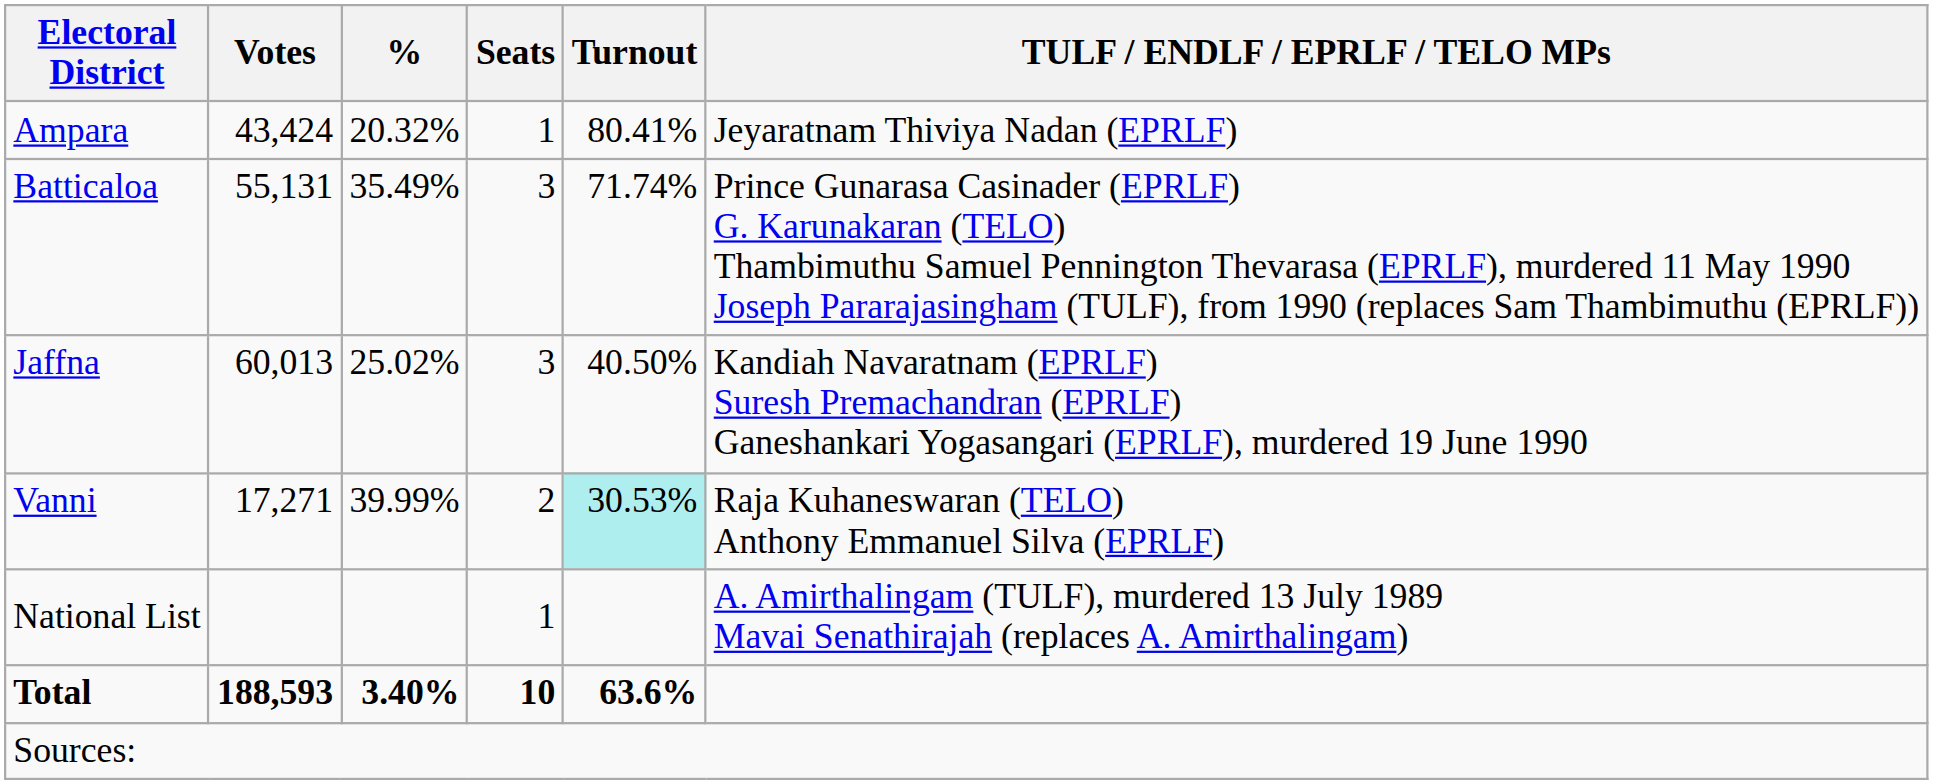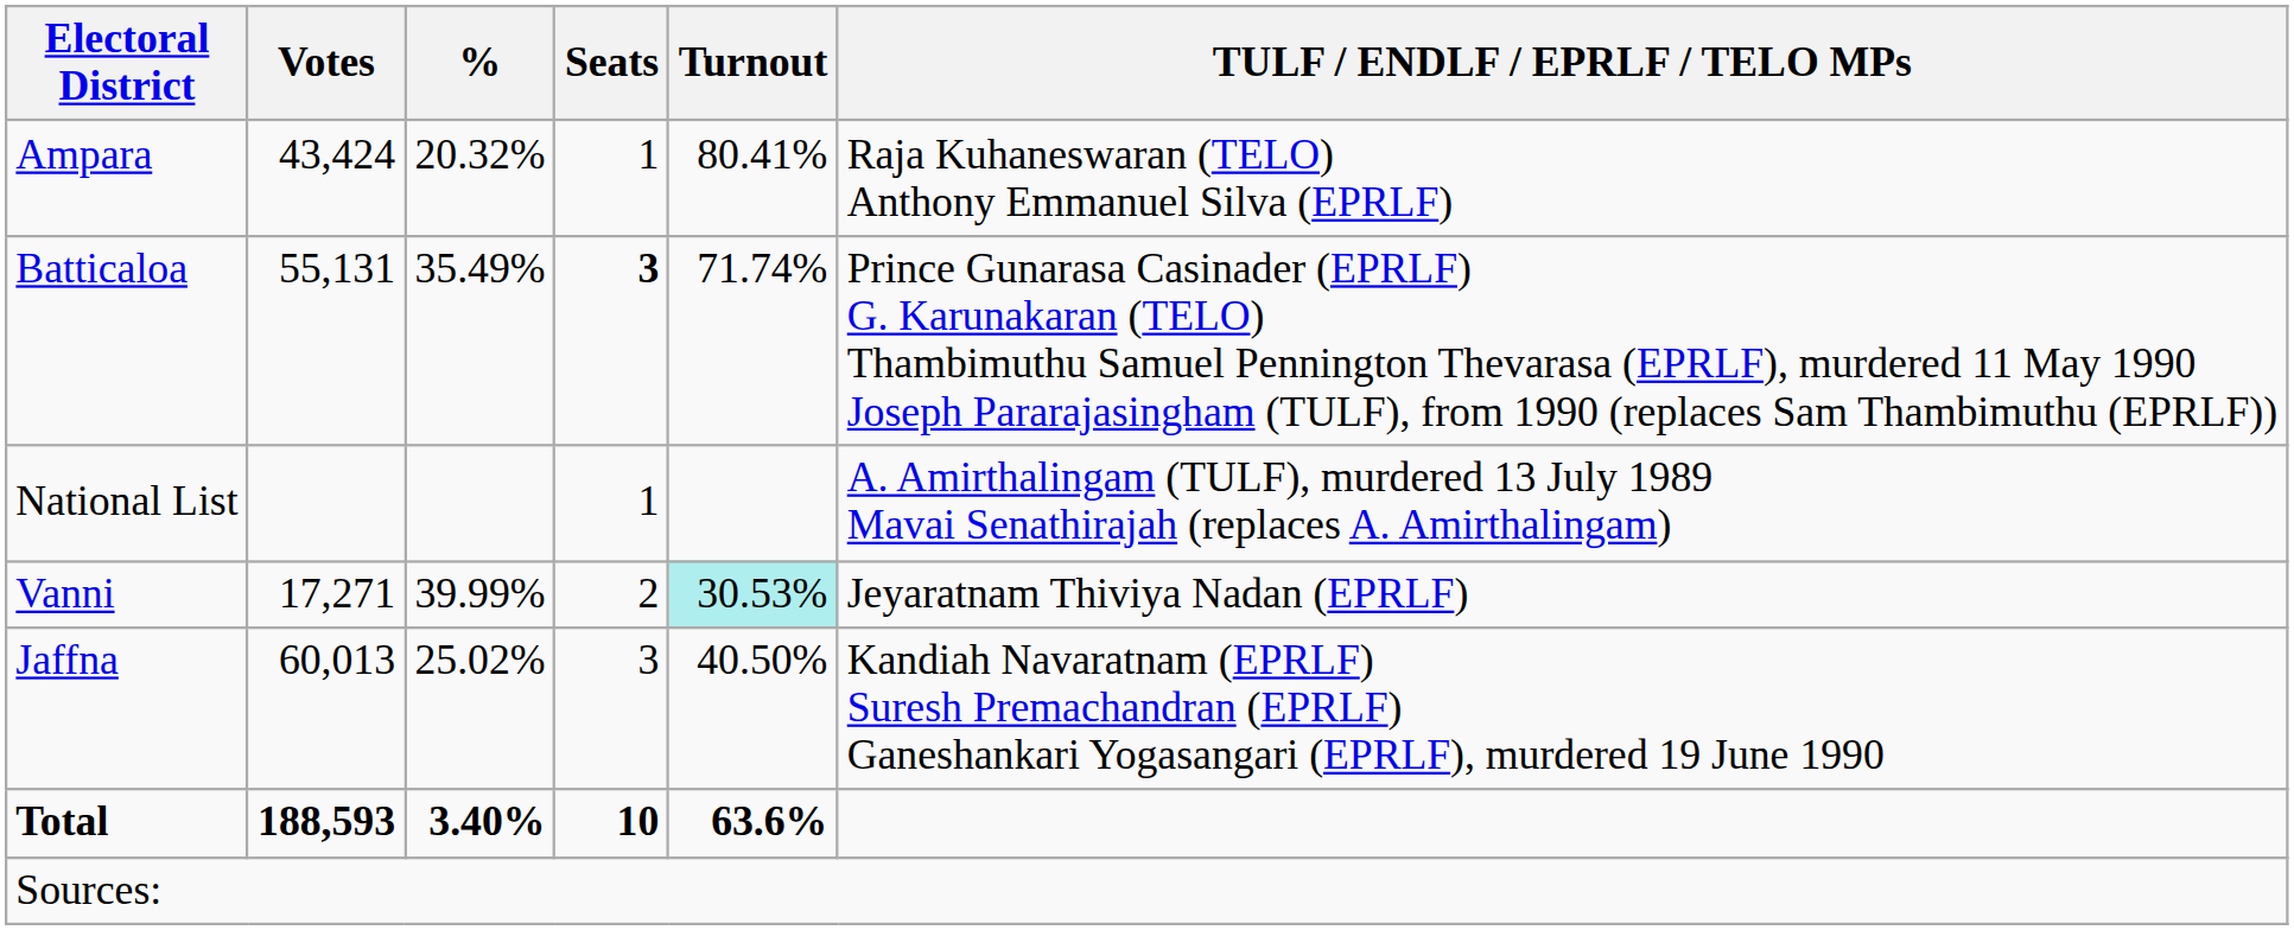Ampara | TULF / ENDLF / EPRLF / TELO MPs: Jeyaratnam Thiviya Nadan (EPRLF) -> Raja Kuhaneswaran (TELO) Anthony Emmanuel Silva (EPRLF)
Batticaloa | Seats: normal -> bold
rows swapped: Jaffna <-> National List
Vanni | TULF / ENDLF / EPRLF / TELO MPs: Raja Kuhaneswaran (TELO) Anthony Emmanuel Silva (EPRLF) -> Jeyaratnam Thiviya Nadan (EPRLF)
